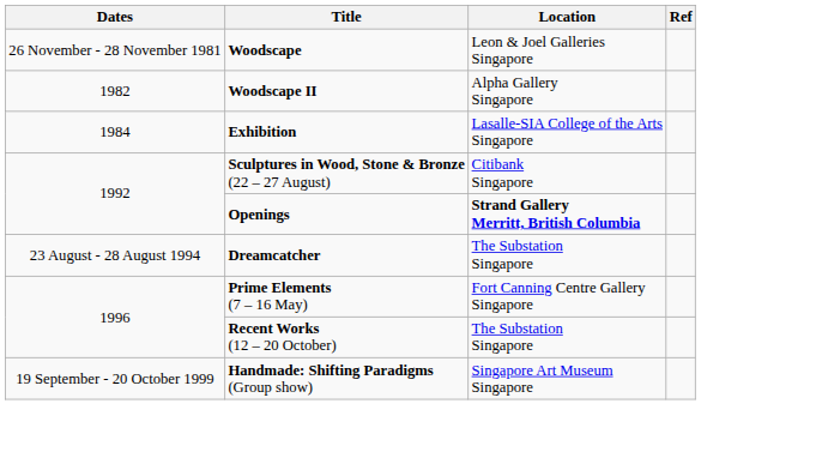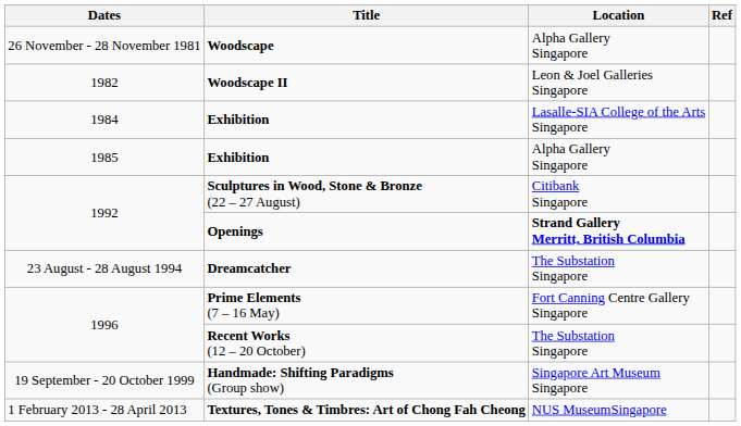Woodscape | Location: Leon & Joel Galleries Singapore -> Alpha Gallery Singapore
Woodscape II | Location: Alpha Gallery Singapore -> Leon & Joel Galleries Singapore
+ row: 1985 | Exhibition | Alpha Gallery Singapore
+ row: 1 February 2013 - 28 April 2013 | Textures, Tones & Timbres: Art of Chong Fah Cheong | NUS MuseumSingapore
